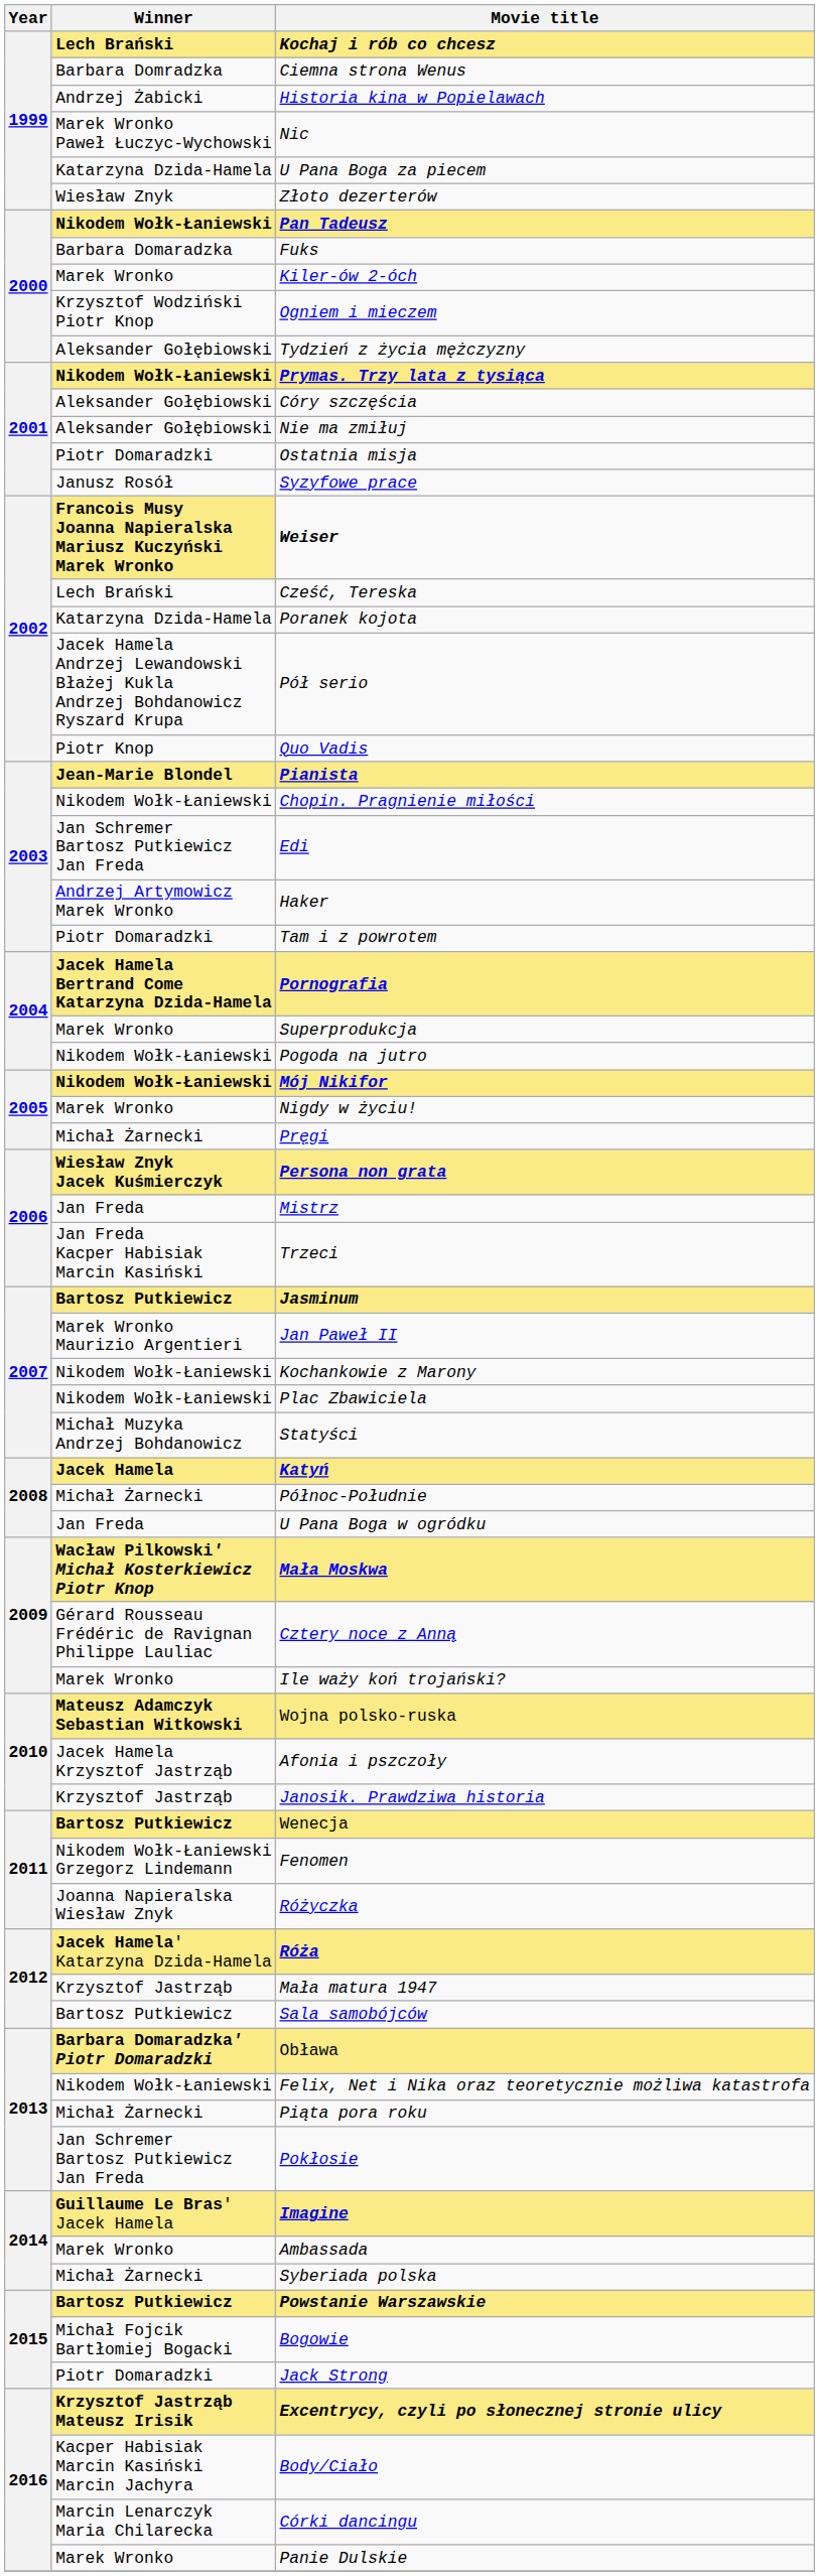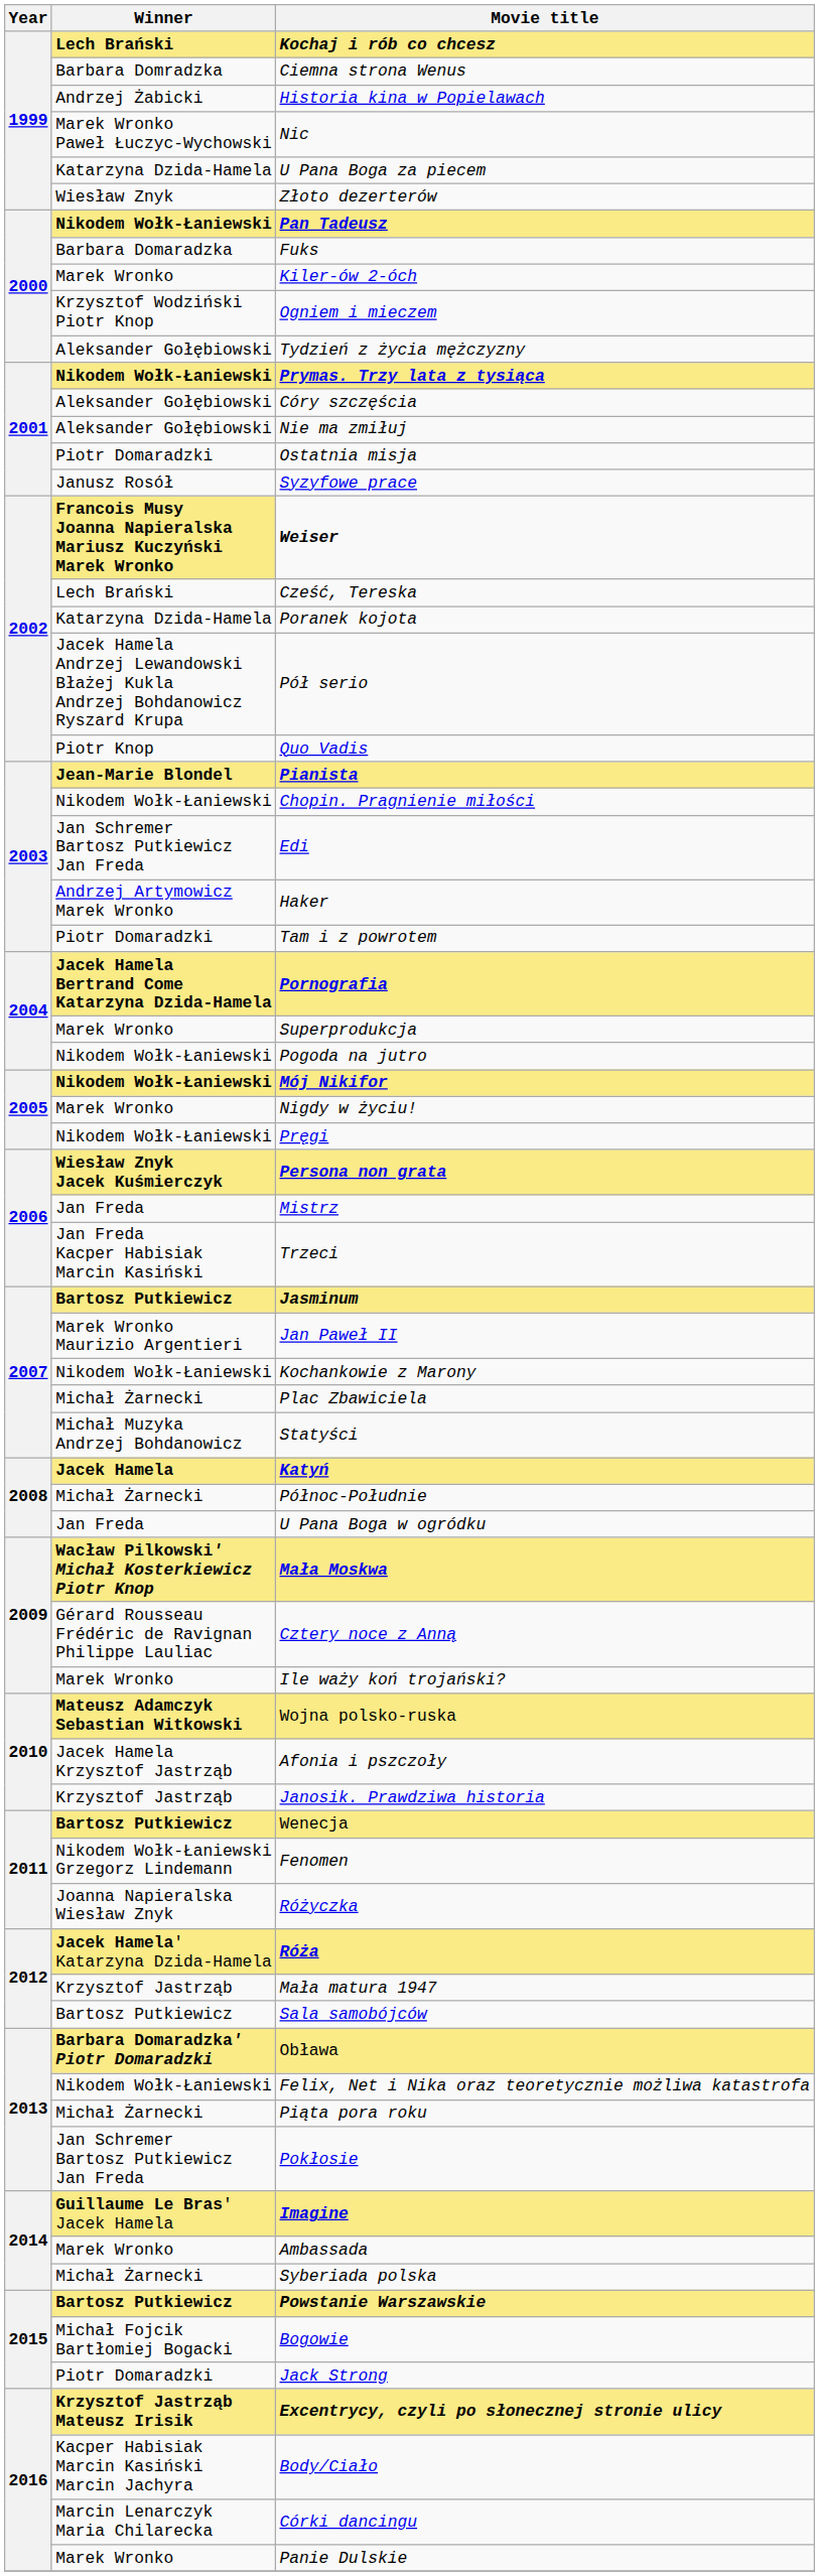Pręgi | Winner: Michał Żarnecki -> Nikodem Wołk-Łaniewski
Plac Zbawiciela | Winner: Nikodem Wołk-Łaniewski -> Michał Żarnecki
